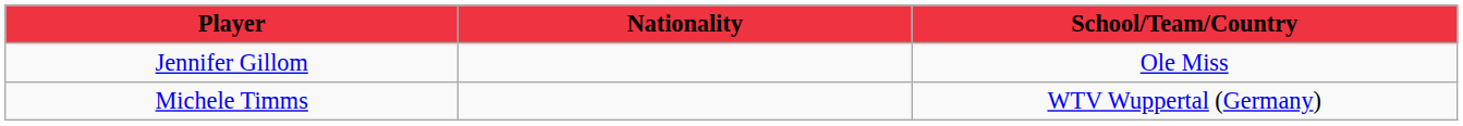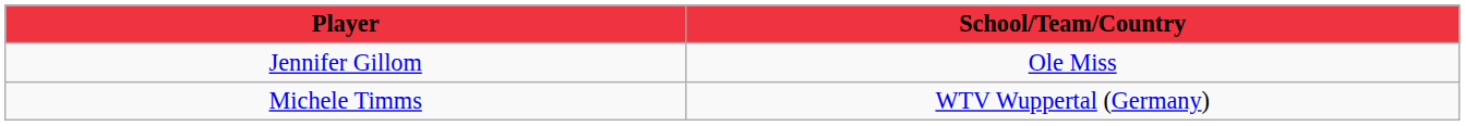- column: Nationality
